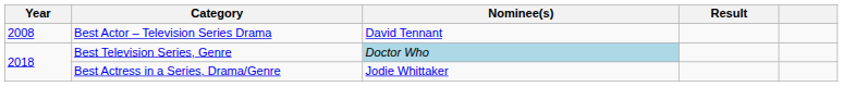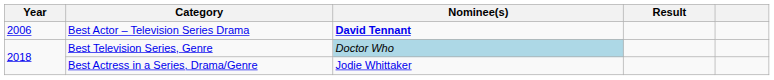Best Actor – Television Series Drama | Year: 2008 -> 2006
Best Actor – Television Series Drama | Nominee(s): normal -> bold
